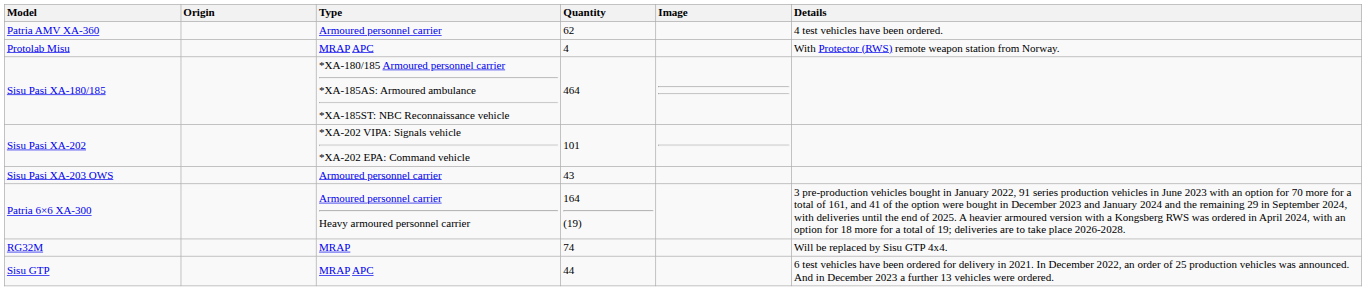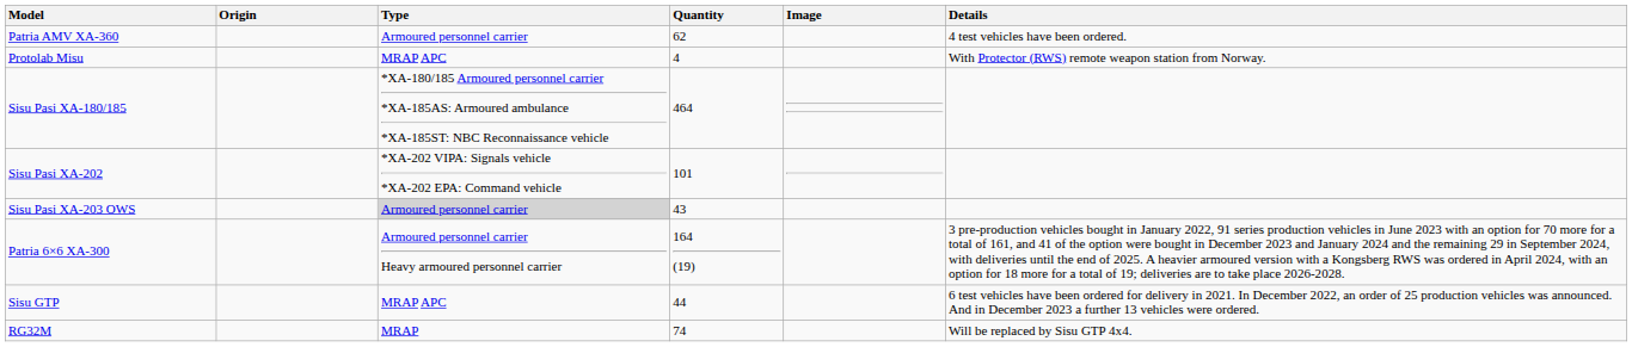Sisu Pasi XA-203 OWS | Type: no background -> lightgrey background
rows swapped: Sisu GTP <-> RG32M
